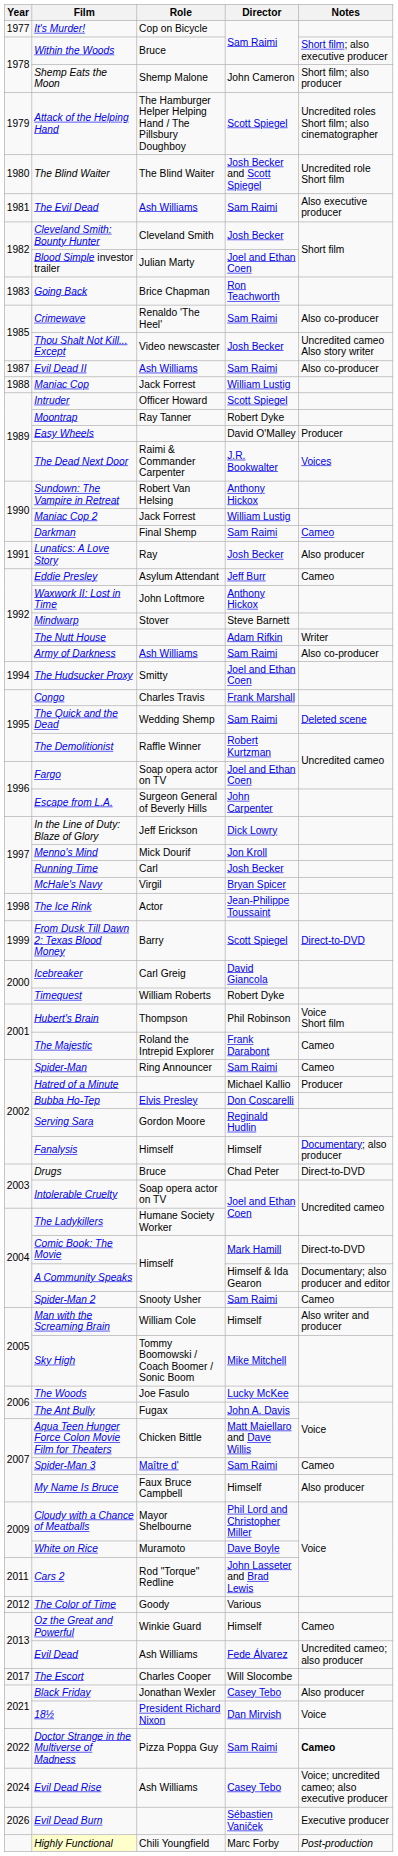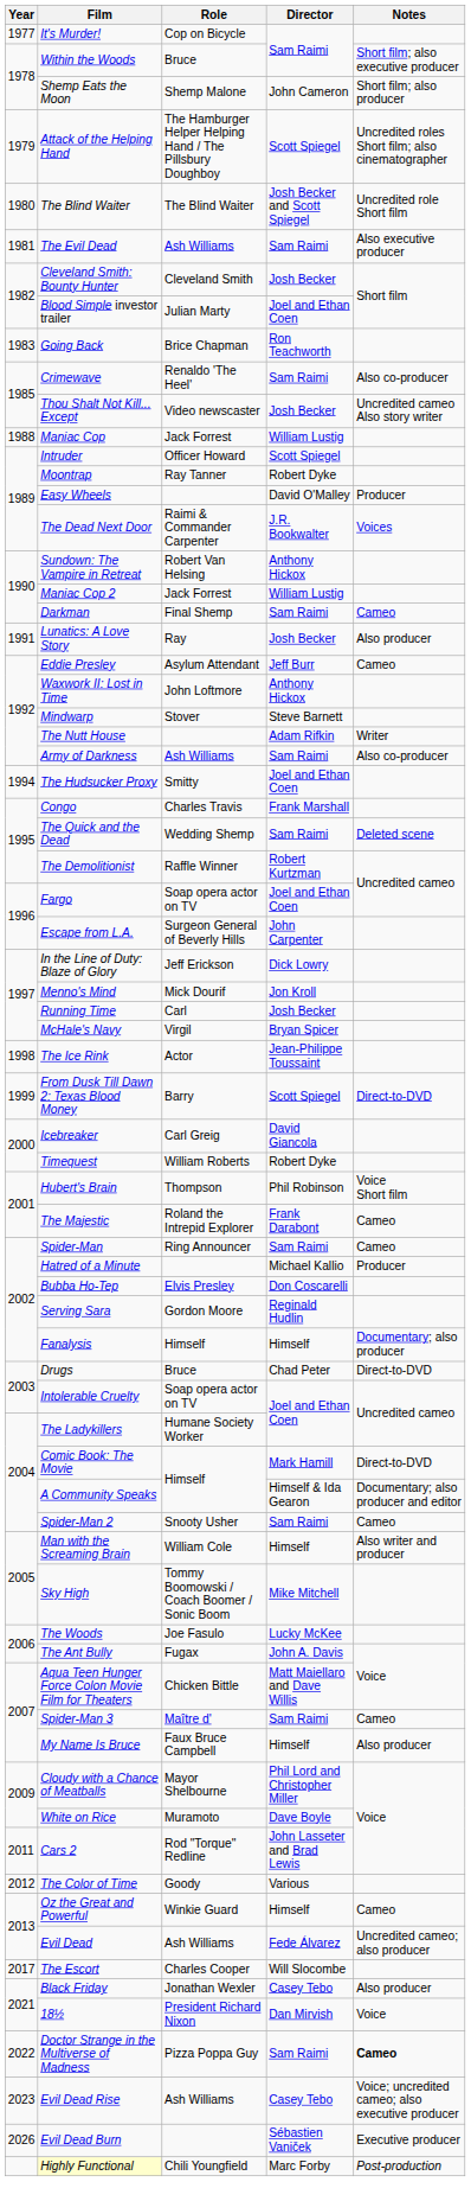- row: 1987 | Evil Dead II | Ash Williams | Sam Raimi | Also co-producer
Evil Dead Rise | Year: 2024 -> 2023
